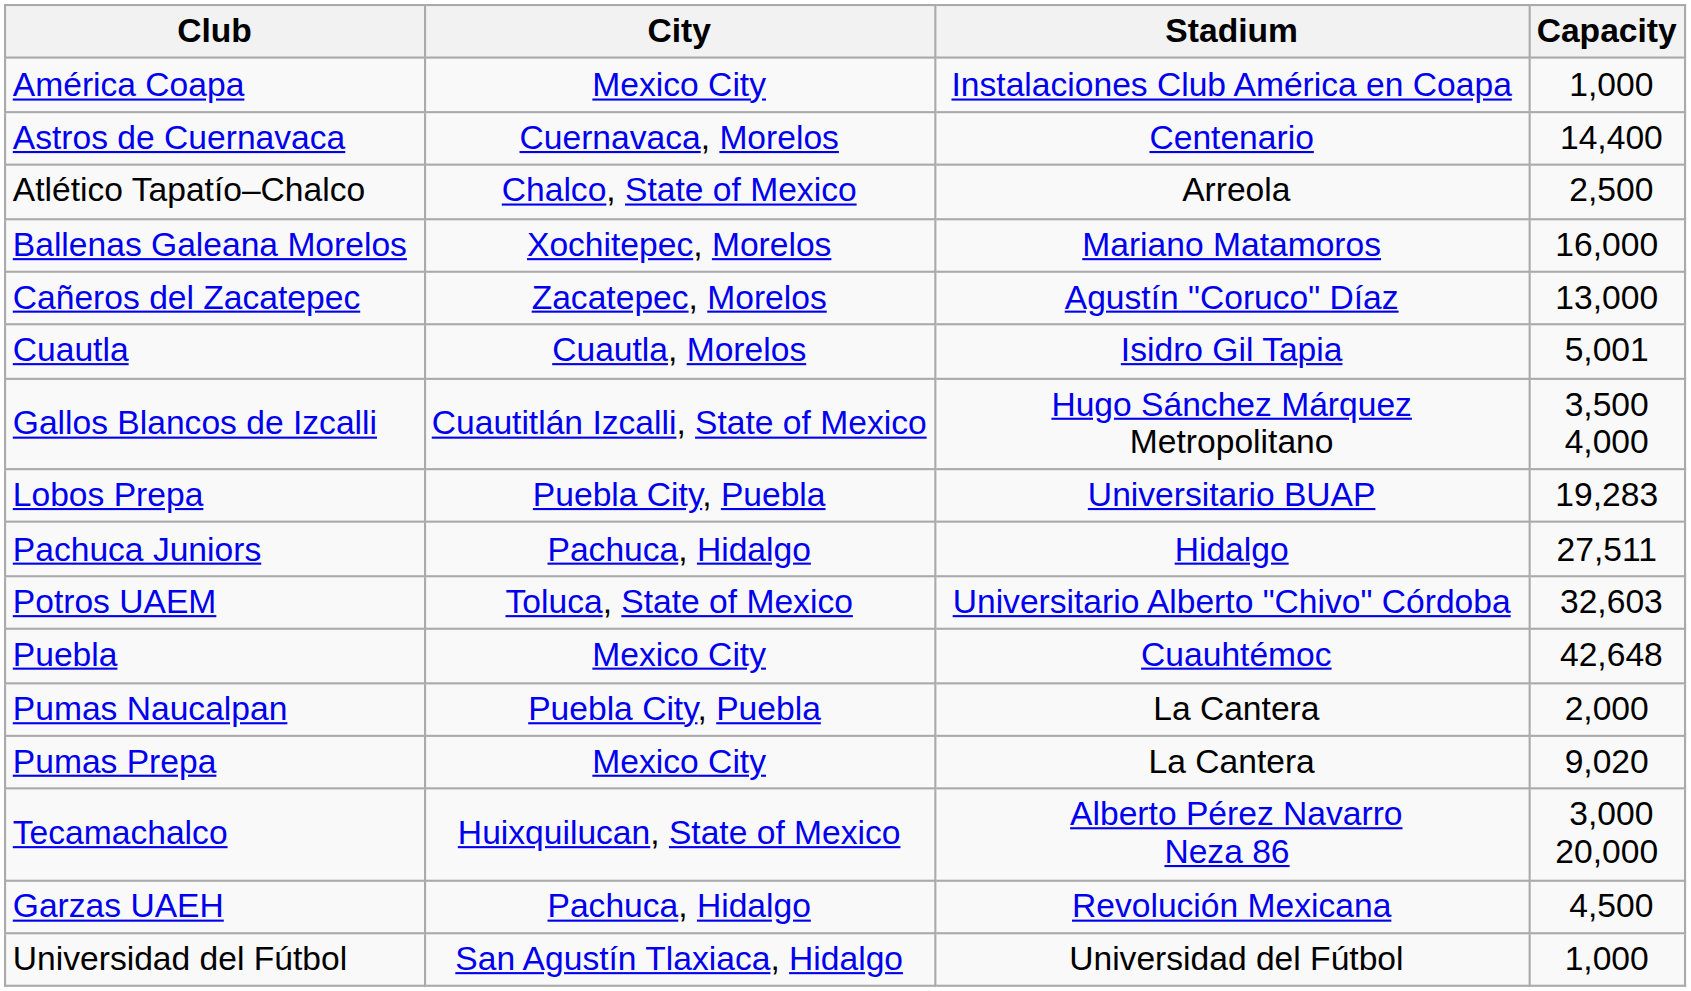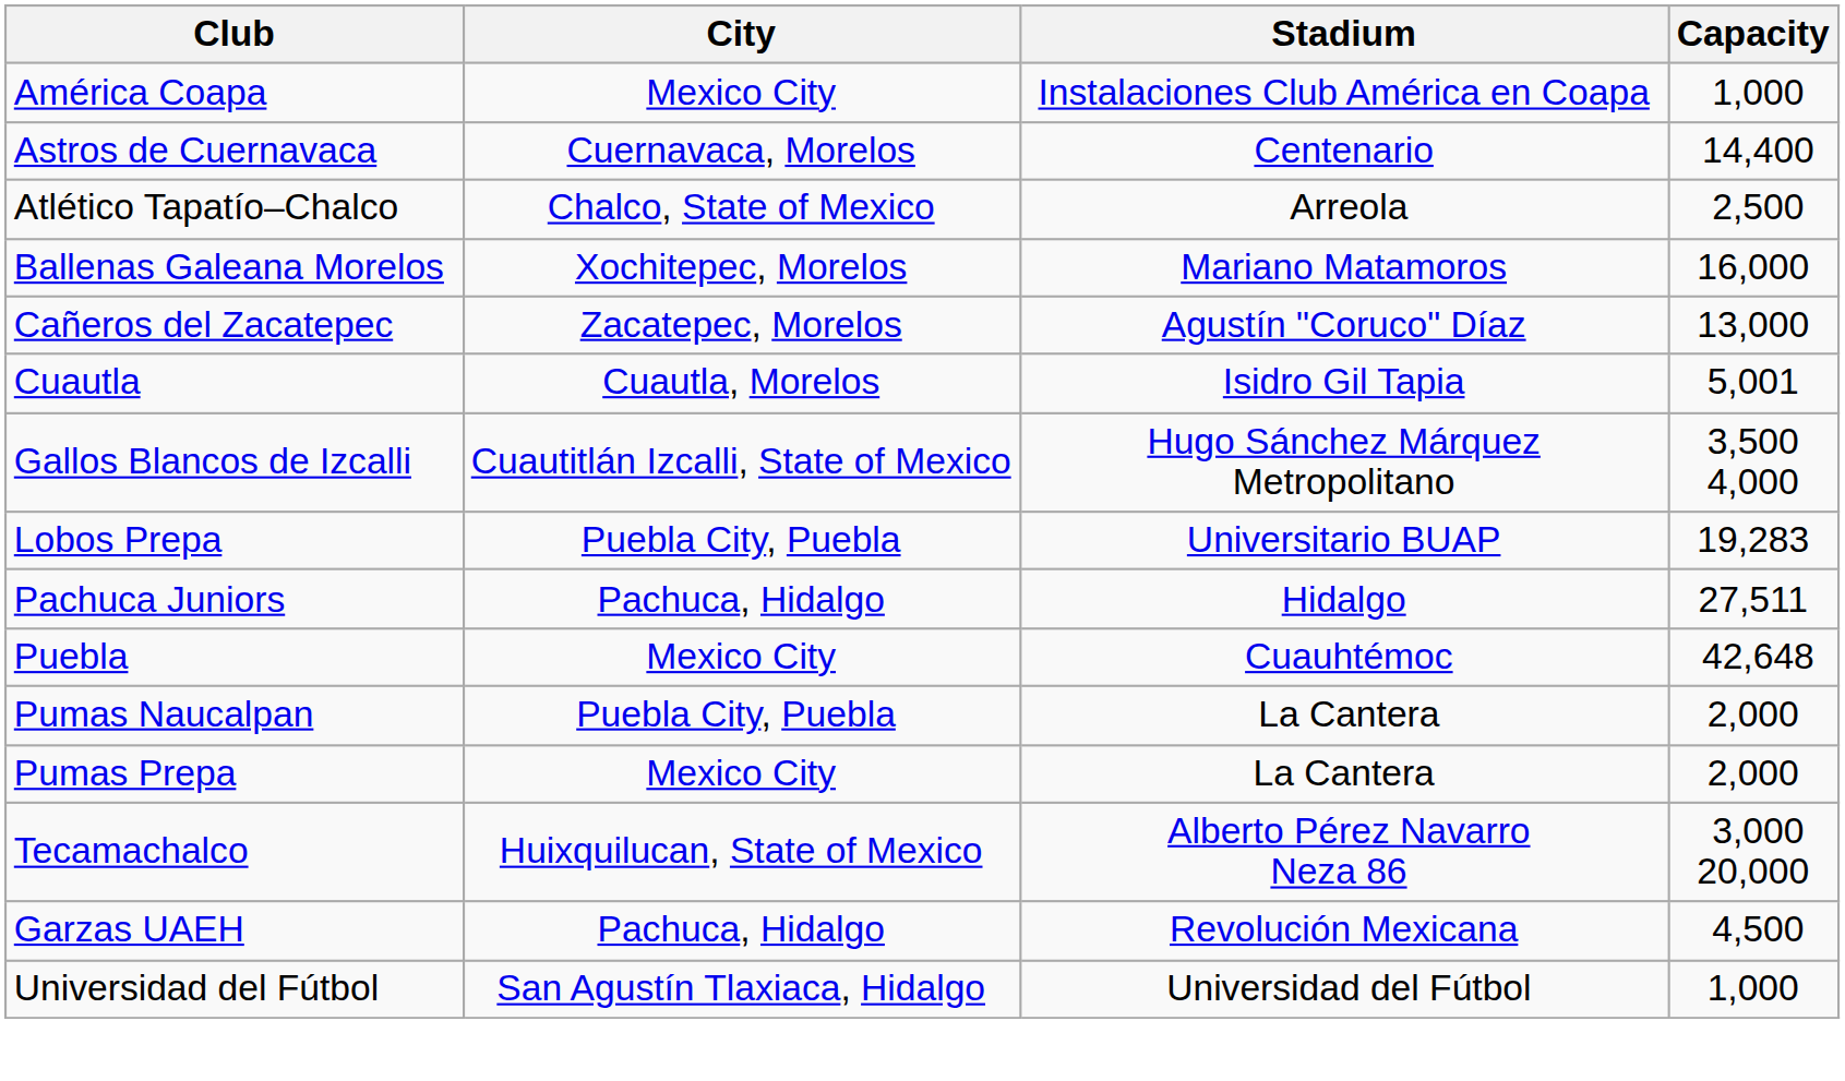- row: Potros UAEM | Toluca, State of Mexico | Universitario Alberto "Chivo" Córdoba | 32,603
Pumas Prepa | Capacity: 9,020 -> 2,000
